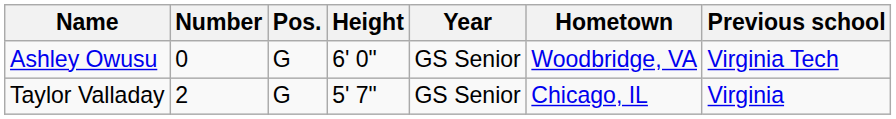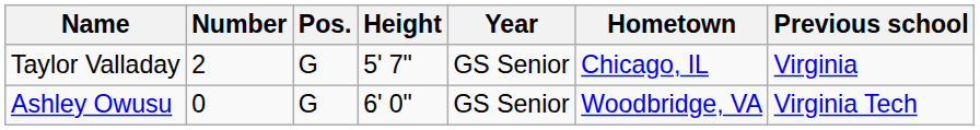rows swapped: Ashley Owusu <-> Taylor Valladay
